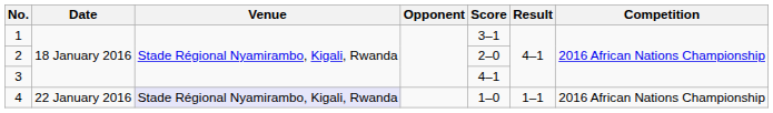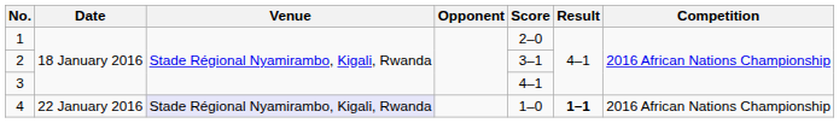1 | Score: 3–1 -> 2–0
2 | Score: 2–0 -> 3–1
4 | Result: normal -> bold
